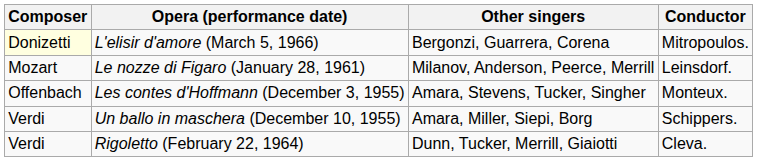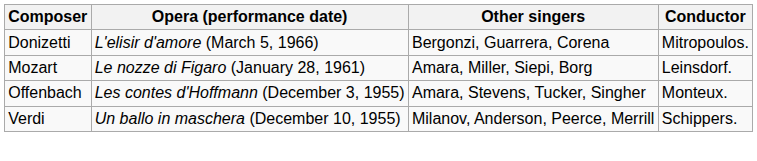L'elisir d'amore (March 5, 1966) | Composer: lightyellow background -> no background
Le nozze di Figaro (January 28, 1961) | Other singers: Milanov, Anderson, Peerce, Merrill -> Amara, Miller, Siepi, Borg
Un ballo in maschera (December 10, 1955) | Other singers: Amara, Miller, Siepi, Borg -> Milanov, Anderson, Peerce, Merrill
- row: Verdi | Rigoletto (February 22, 1964) | Dunn, Tucker, Merrill, Giaiotti | Cleva.
